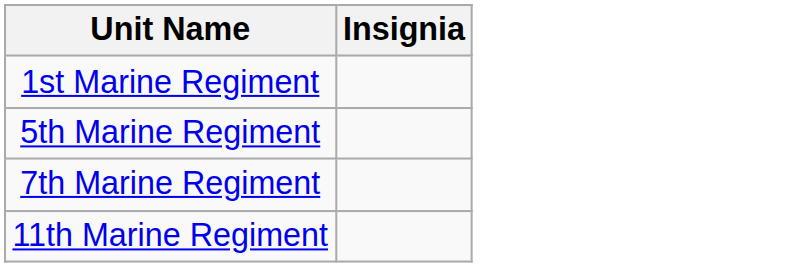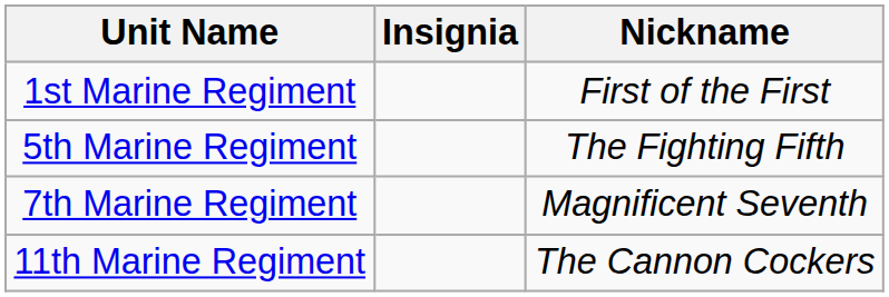+ column: Nickname | First of the First | The Fighting Fifth | Magnificent Seventh | The Cannon Cockers
